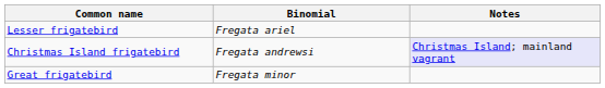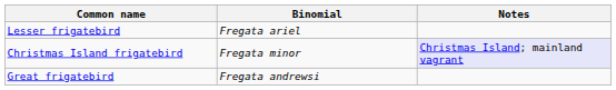Christmas Island frigatebird | Binomial: Fregata andrewsi -> Fregata minor
Great frigatebird | Binomial: Fregata minor -> Fregata andrewsi
